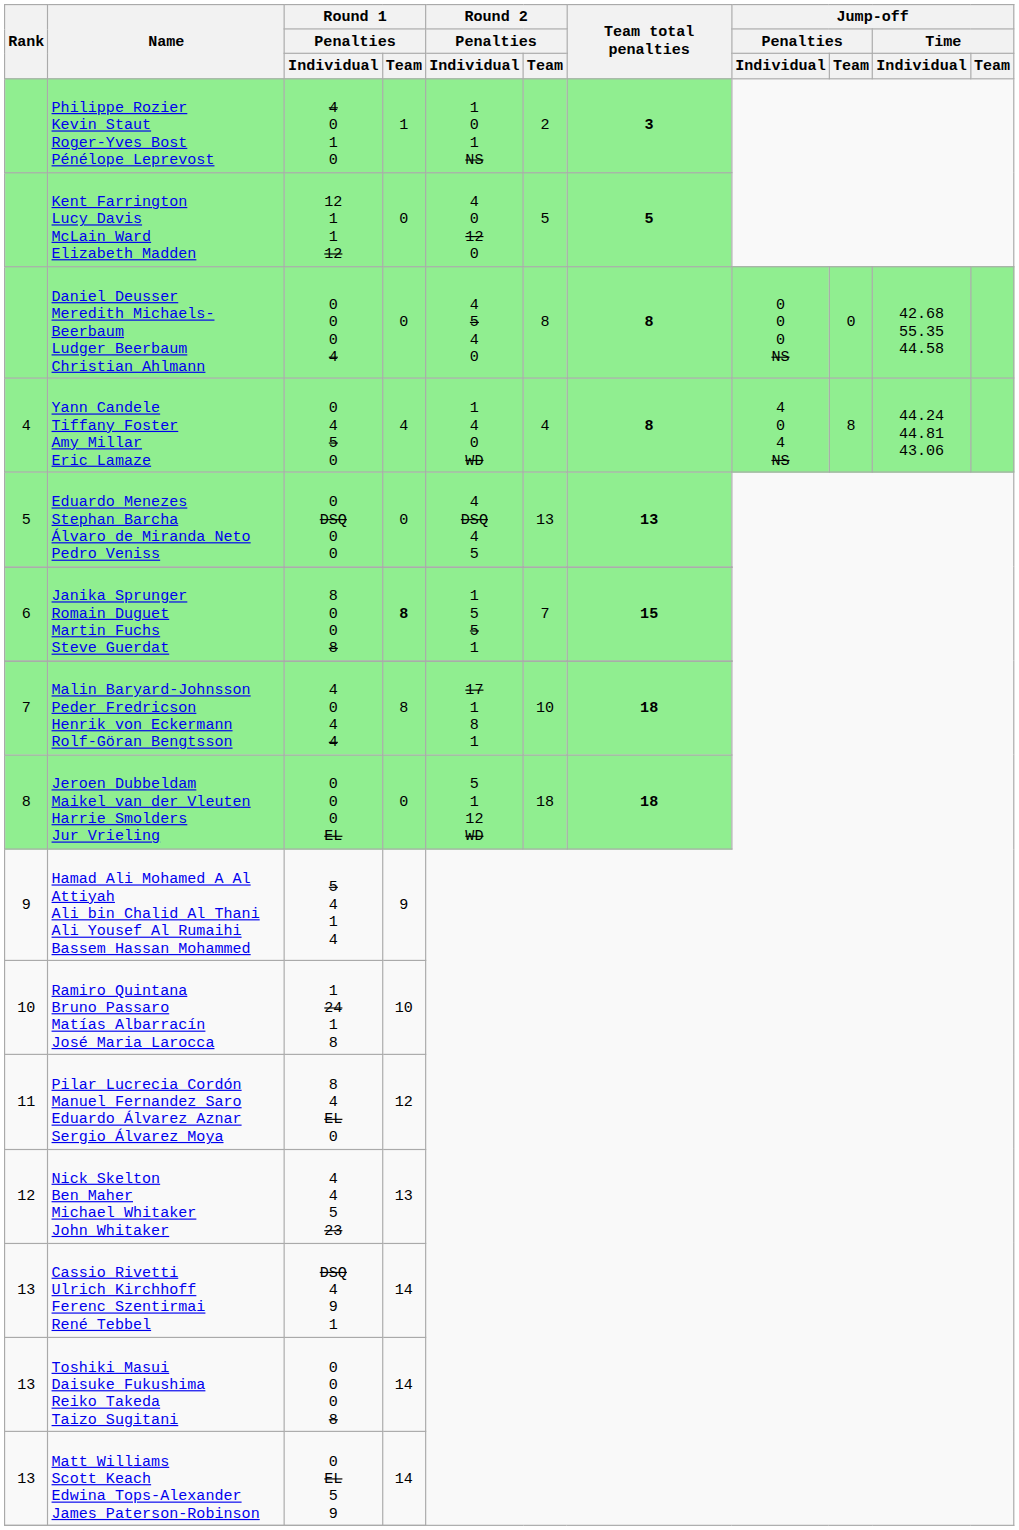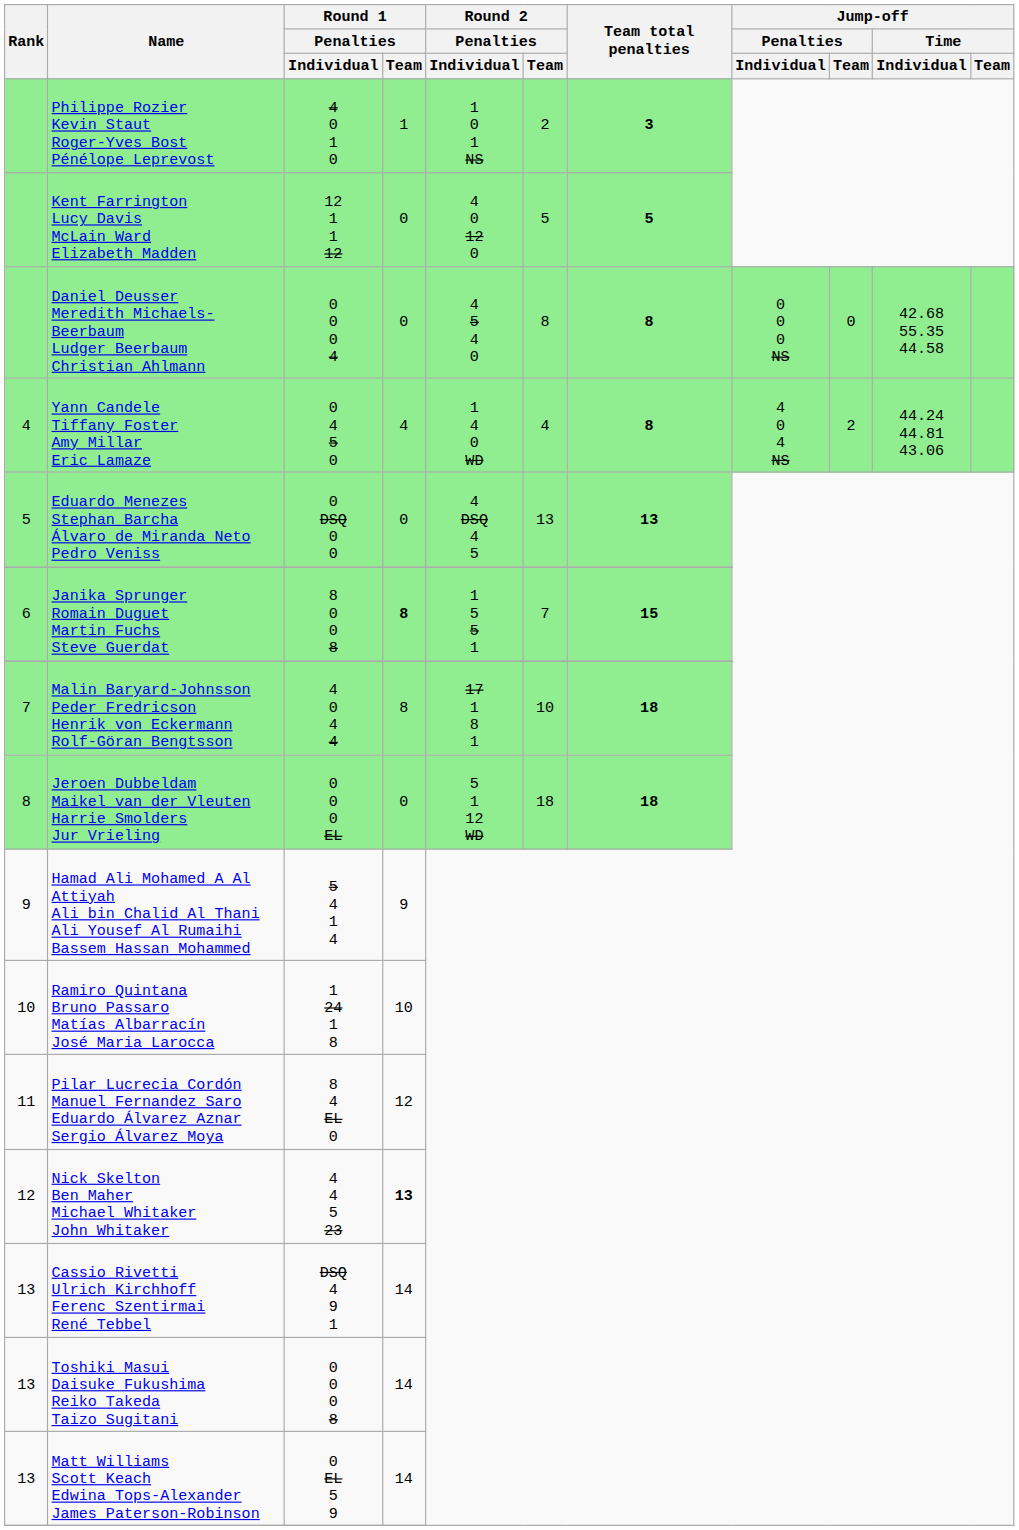Yann Candele Tiffany Foster Amy Millar Eric Lamaze | Jump-off / Penalties / Team: 8 -> 2
Nick Skelton Ben Maher Michael Whitaker John Whitaker | Round 1 / Penalties / Team: normal -> bold
